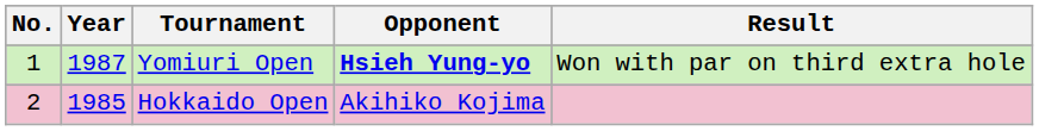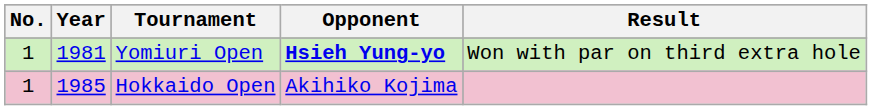Yomiuri Open | Year: 1987 -> 1981
Hokkaido Open | No.: 2 -> 1
